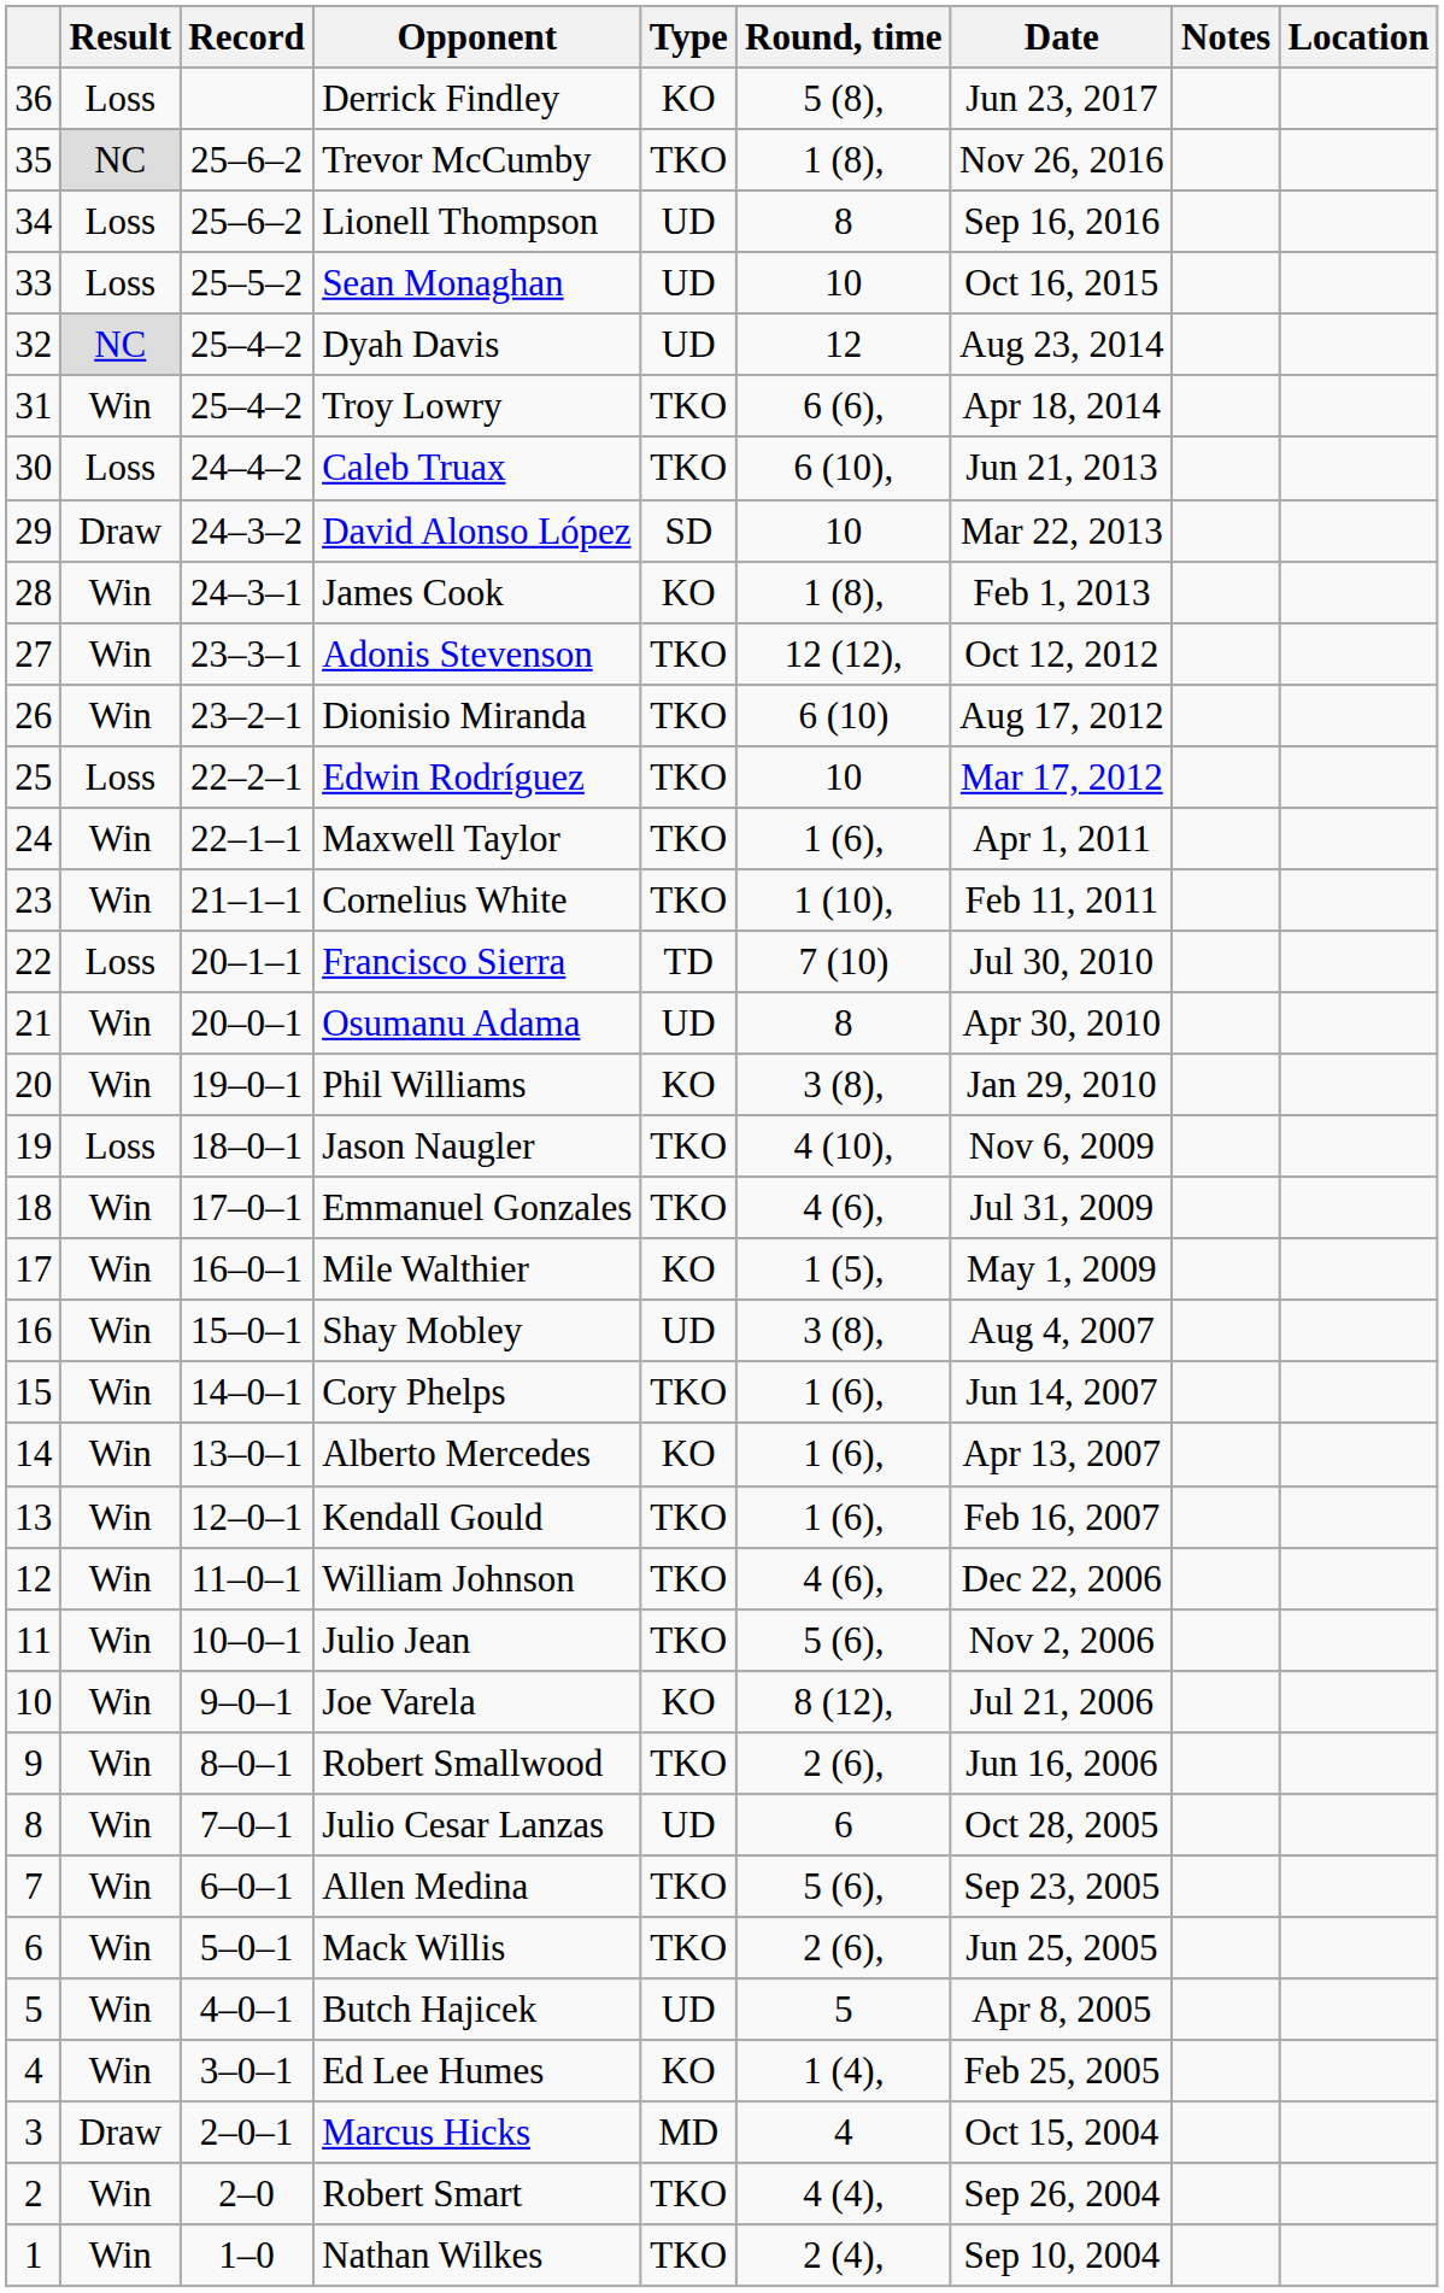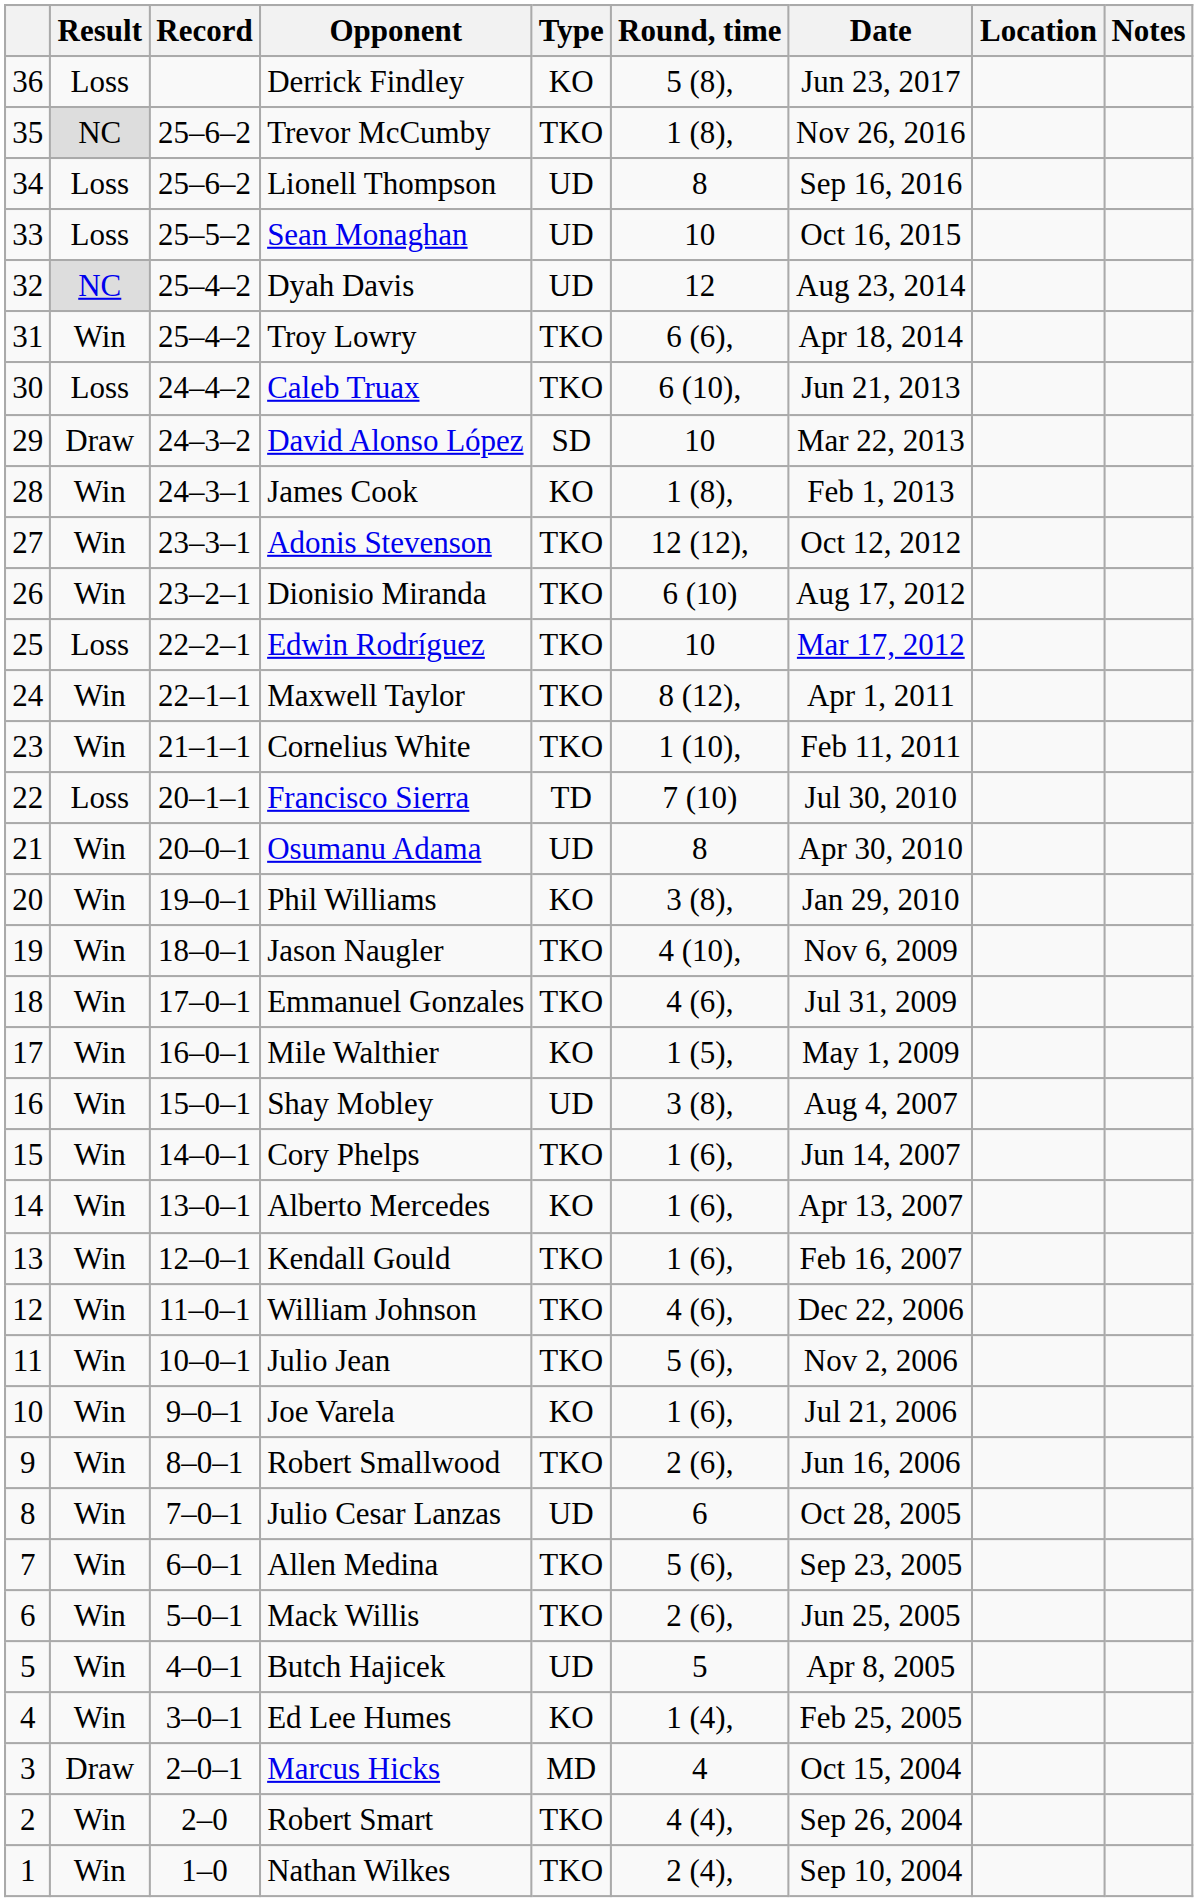columns swapped: Location <-> Notes
Maxwell Taylor | Round, time: 1 (6), -> 8 (12),
Jason Naugler | Result: Loss -> Win
Joe Varela | Round, time: 8 (12), -> 1 (6),
